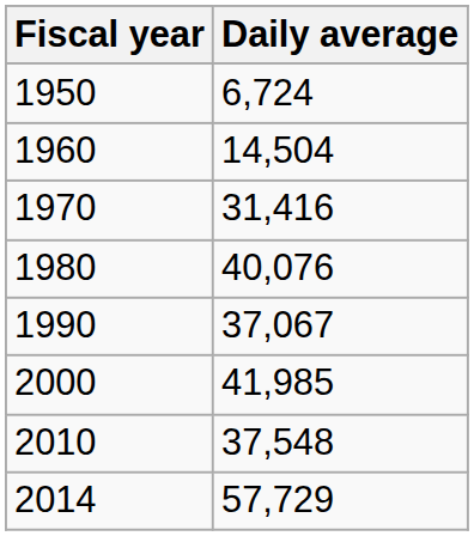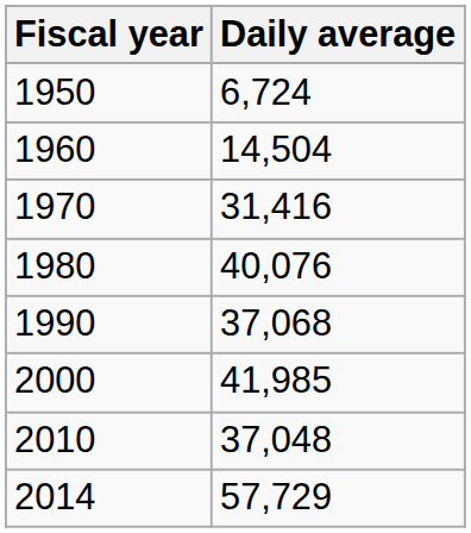1990 | Daily average: 37,067 -> 37,068
2010 | Daily average: 37,548 -> 37,048
